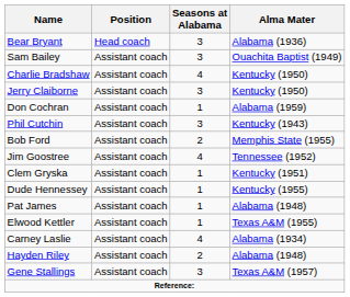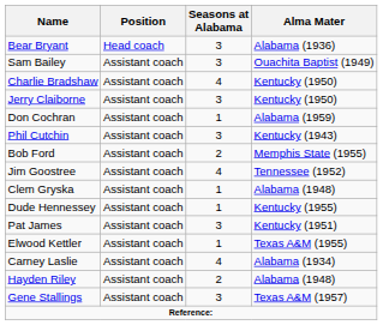Clem Gryska | Alma Mater: Kentucky (1951) -> Alabama (1948)
Pat James | Seasons at Alabama: 1 -> 3
Pat James | Alma Mater: Alabama (1948) -> Kentucky (1951)
